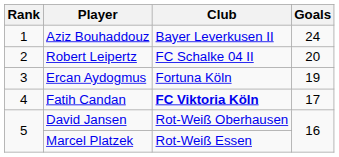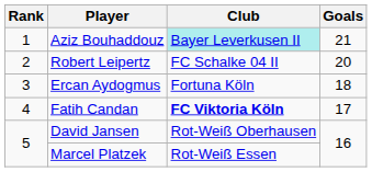Aziz Bouhaddouz | Club: no background -> paleturquoise background
Aziz Bouhaddouz | Goals: 24 -> 21
Ercan Aydogmus | Goals: 19 -> 18
